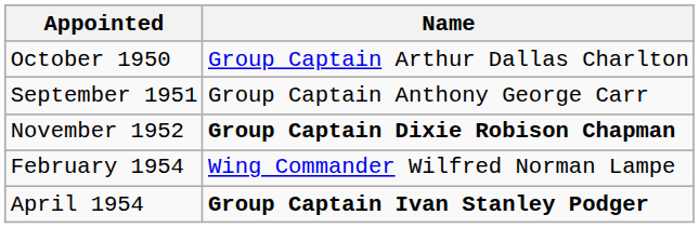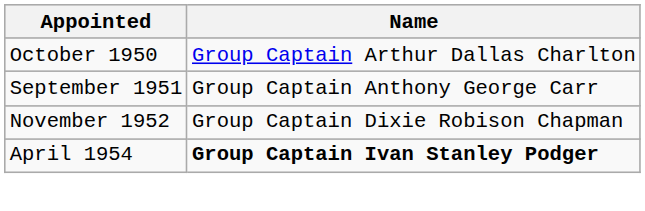November 1952 | Name: bold -> normal
- row: February 1954 | Wing Commander Wilfred Norman Lampe
